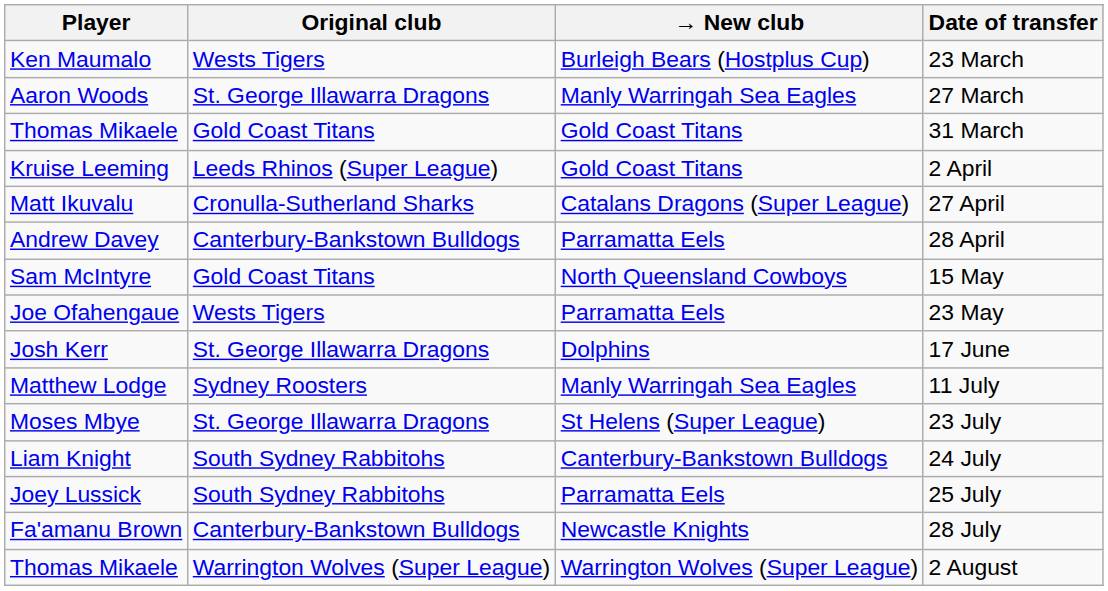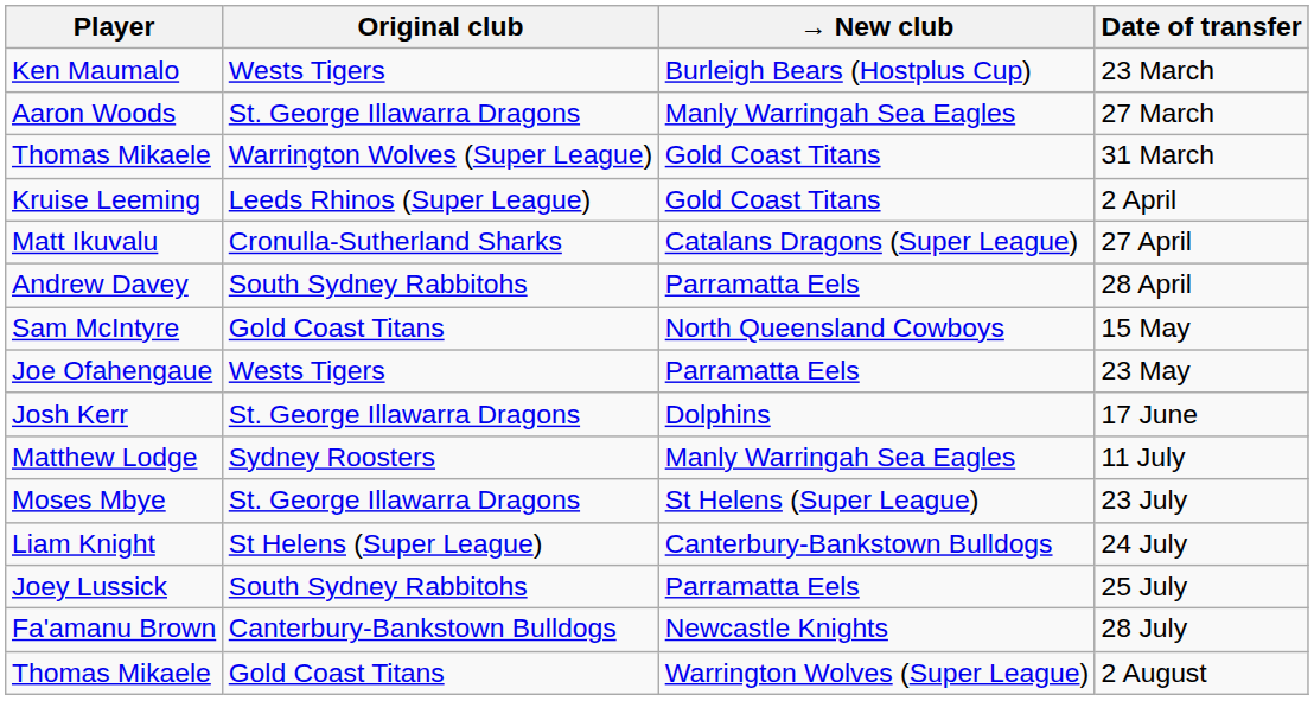31 March | Original club: Gold Coast Titans -> Warrington Wolves (Super League)
28 April | Original club: Canterbury-Bankstown Bulldogs -> South Sydney Rabbitohs
24 July | Original club: South Sydney Rabbitohs -> St Helens (Super League)
2 August | Original club: Warrington Wolves (Super League) -> Gold Coast Titans
